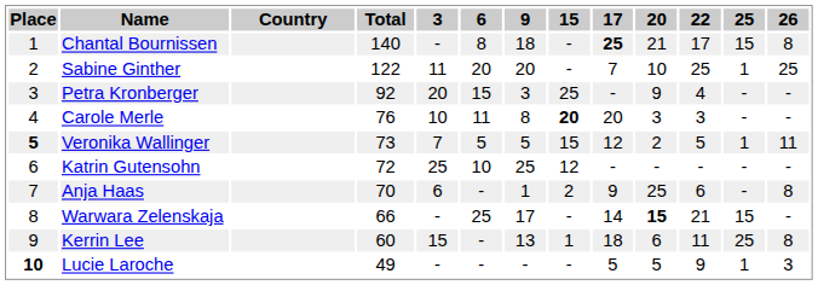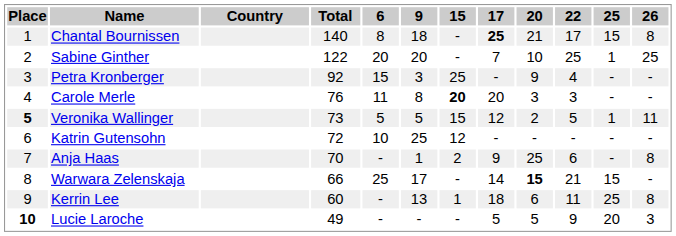- column: 3 | - | 11 | 20 | 10 | 7 | 25 | 6 | - | 15 | -
Lucie Laroche | 25: 1 -> 20
